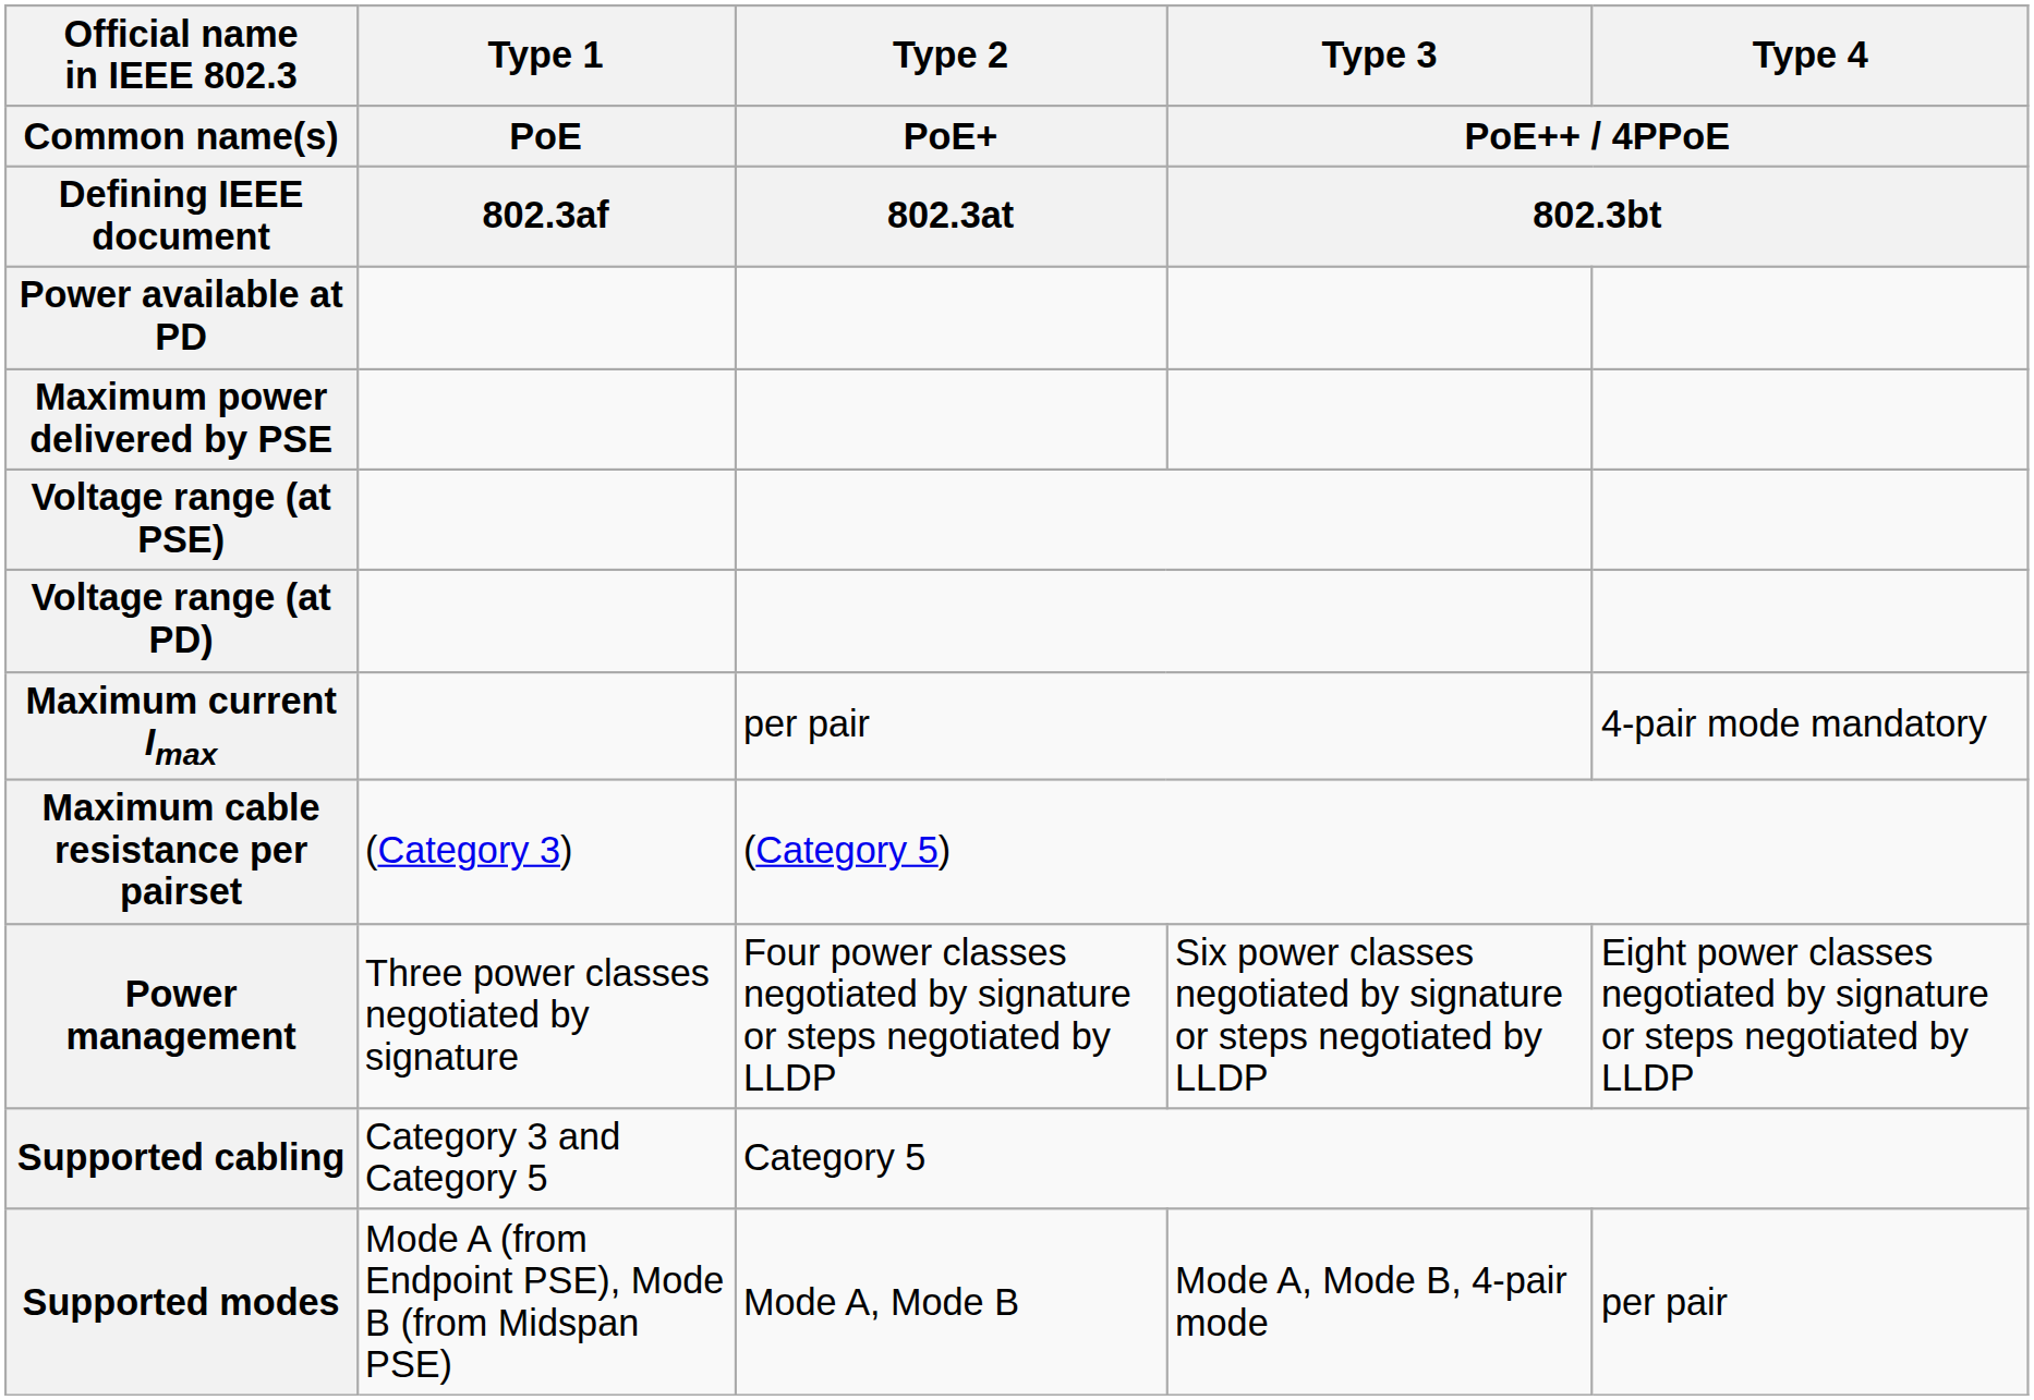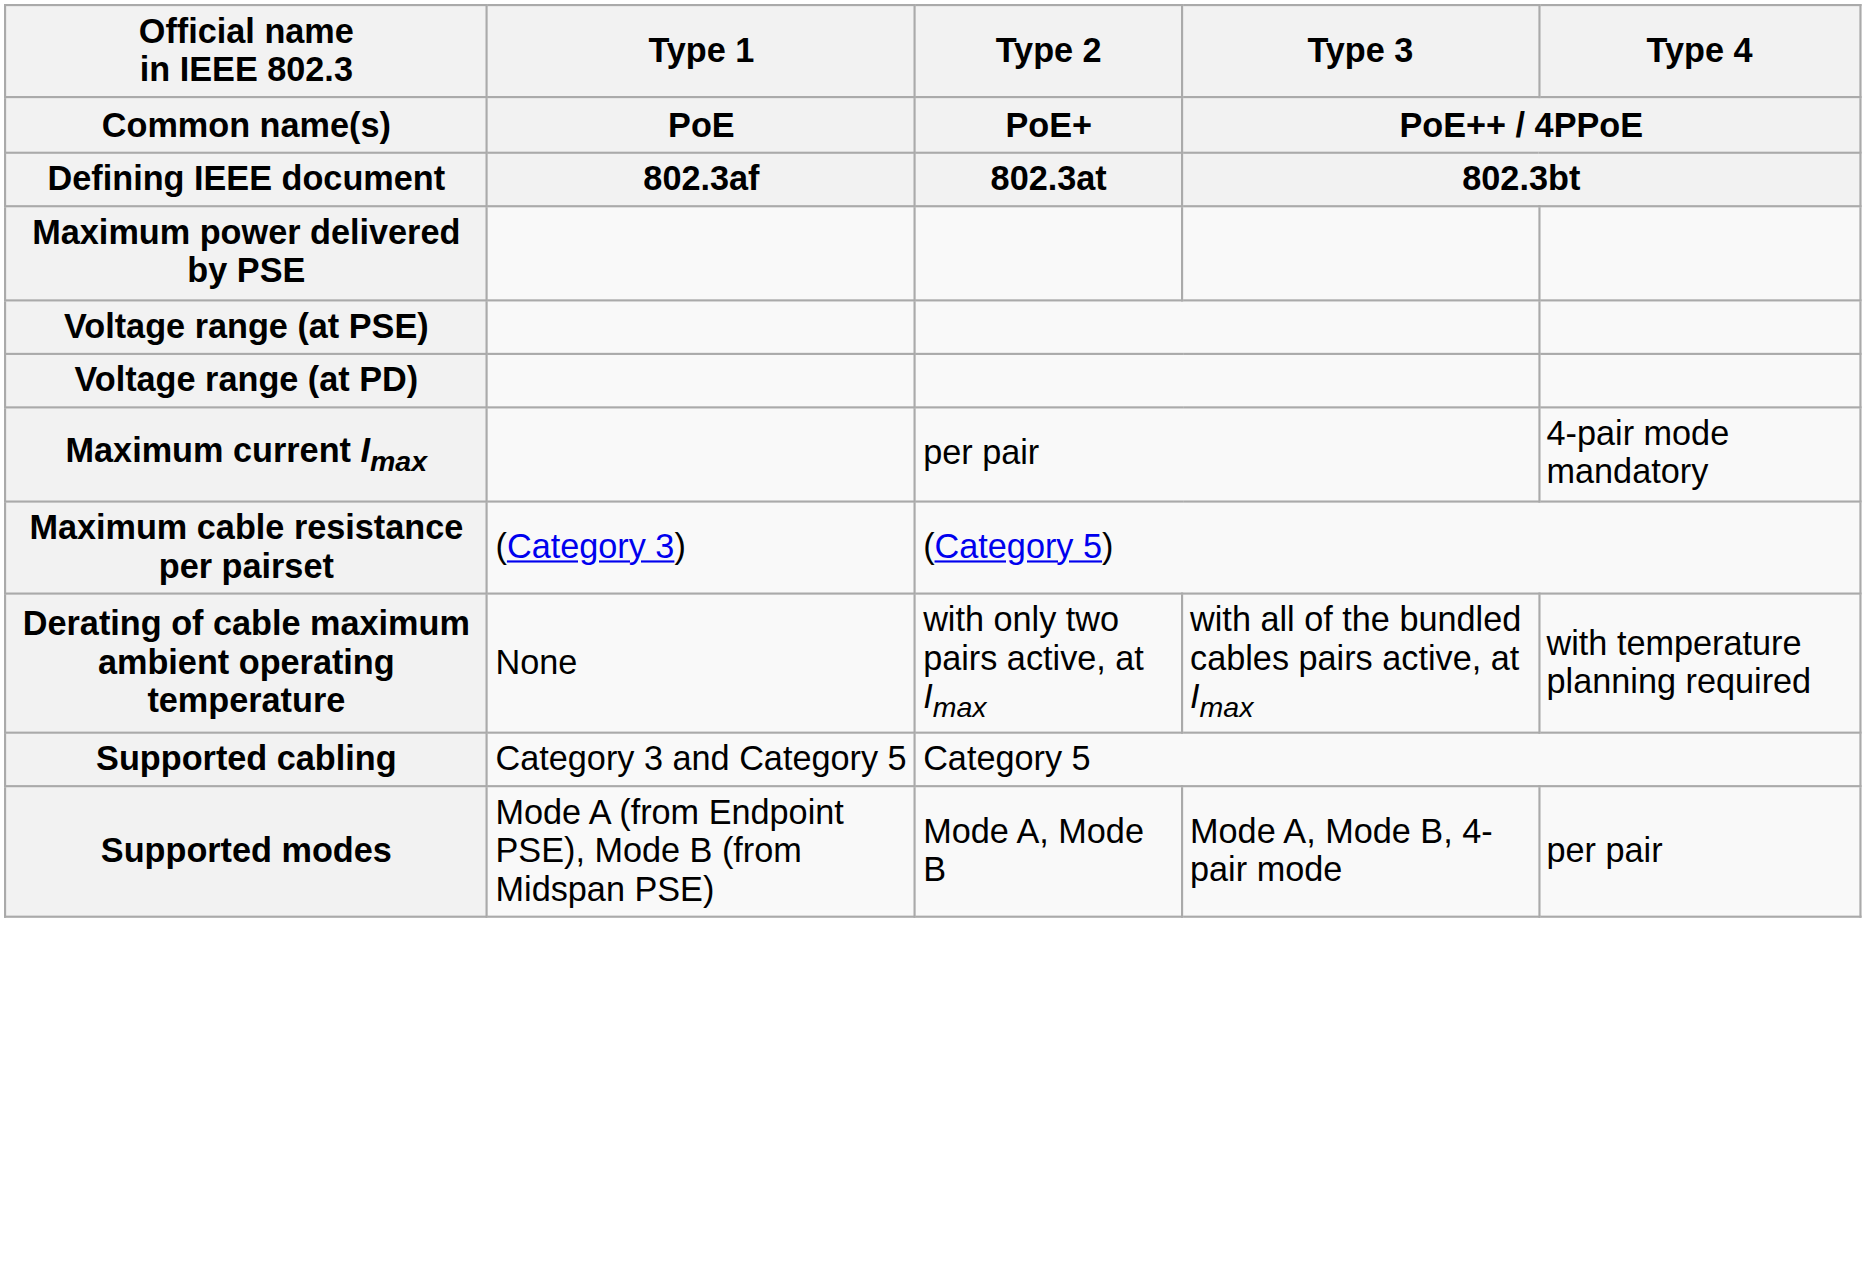- row: Power available at PD
- row: Power management | Three power classes negotiated by signature | Four power classes negotiated by signature or steps negotiated by LLDP | Six power classes negotiated by signature or steps negotiated by LLDP | Eight power classes negotiated by signature or steps negotiated by LLDP
+ row: Derating of cable maximum ambient operating temperature | None | with only two pairs active, at Imax | with all of the bundled cables pairs active, at Imax | with temperature planning required
